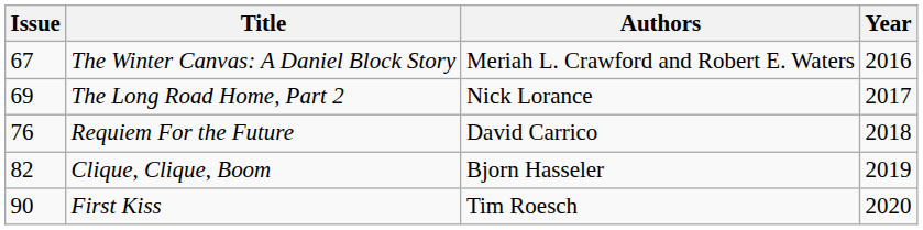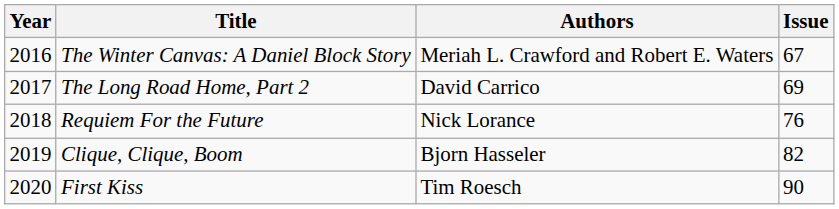columns swapped: Year <-> Issue
The Long Road Home, Part 2 | Authors: Nick Lorance -> David Carrico
Requiem For the Future | Authors: David Carrico -> Nick Lorance
